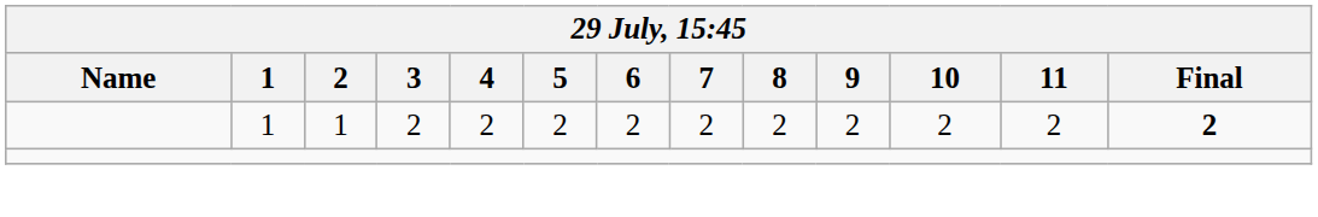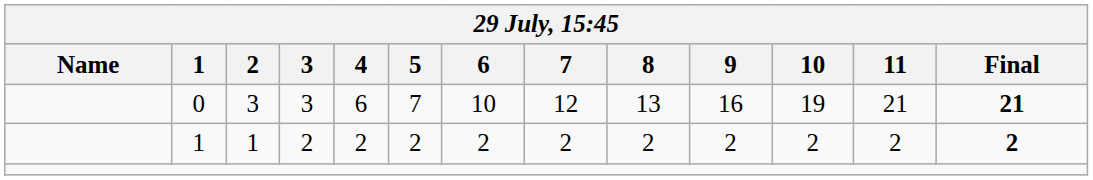+ row: 0 | 3 | 3 | 6 | 7 | 10 | 12 | 13 | 16 | 19 | 21 | 21
